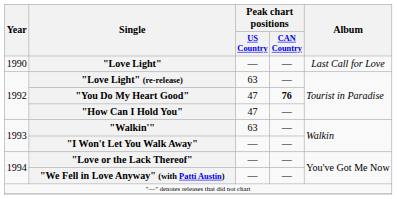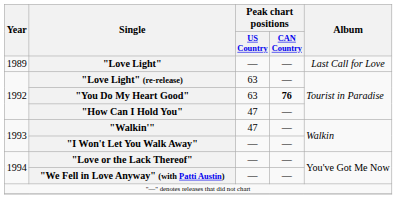"Love Light" | Year: 1990 -> 1989
"You Do My Heart Good" | Peak chart positions / US Country: 47 -> 63
"Walkin'" | Peak chart positions / US Country: 63 -> 47
